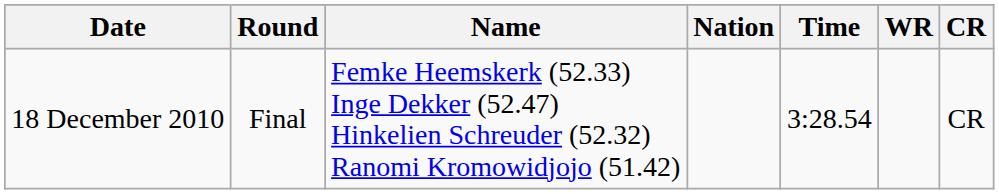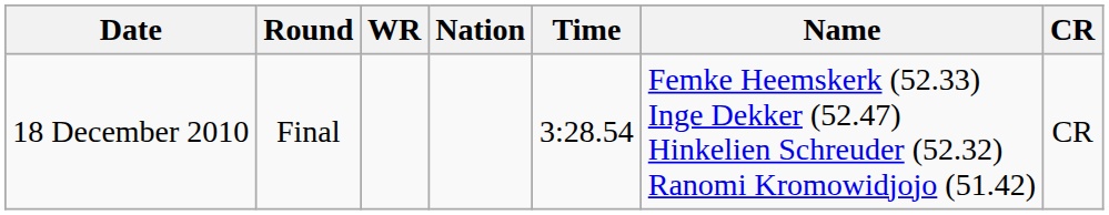columns swapped: Name <-> WR
